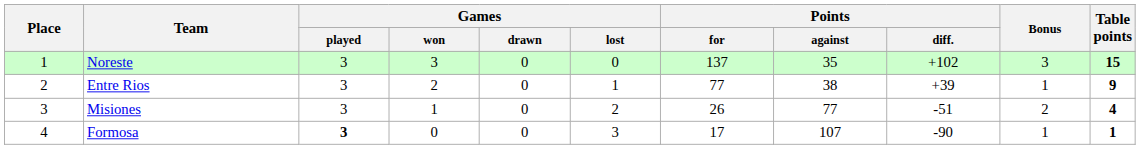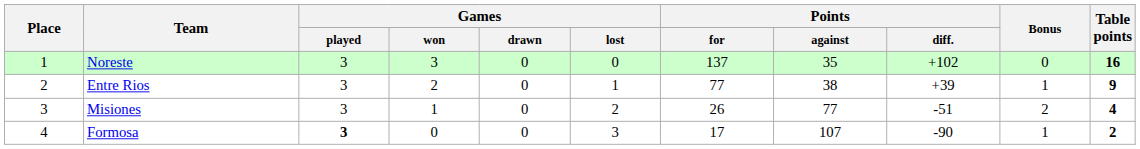Noreste | Bonus: 3 -> 0
Noreste | Table points: 15 -> 16
Formosa | Table points: 1 -> 2
